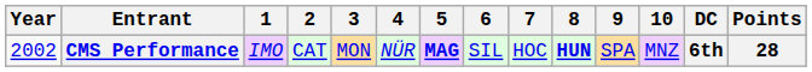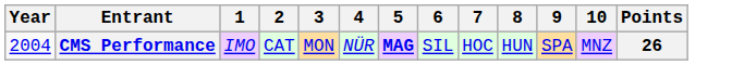- column: DC | 6th
CMS Performance | Year: 2002 -> 2004
CMS Performance | 8: bold -> normal
CMS Performance | Points: 28 -> 26
